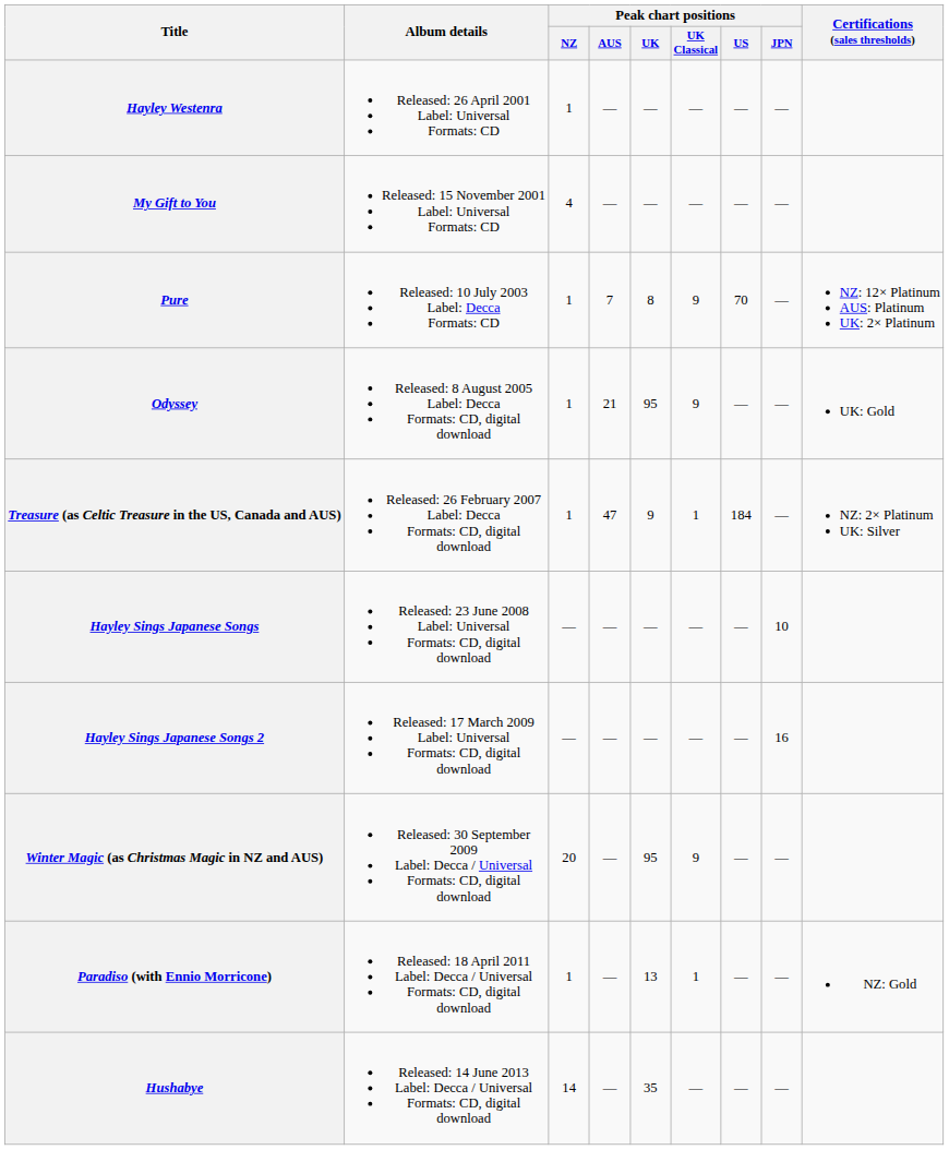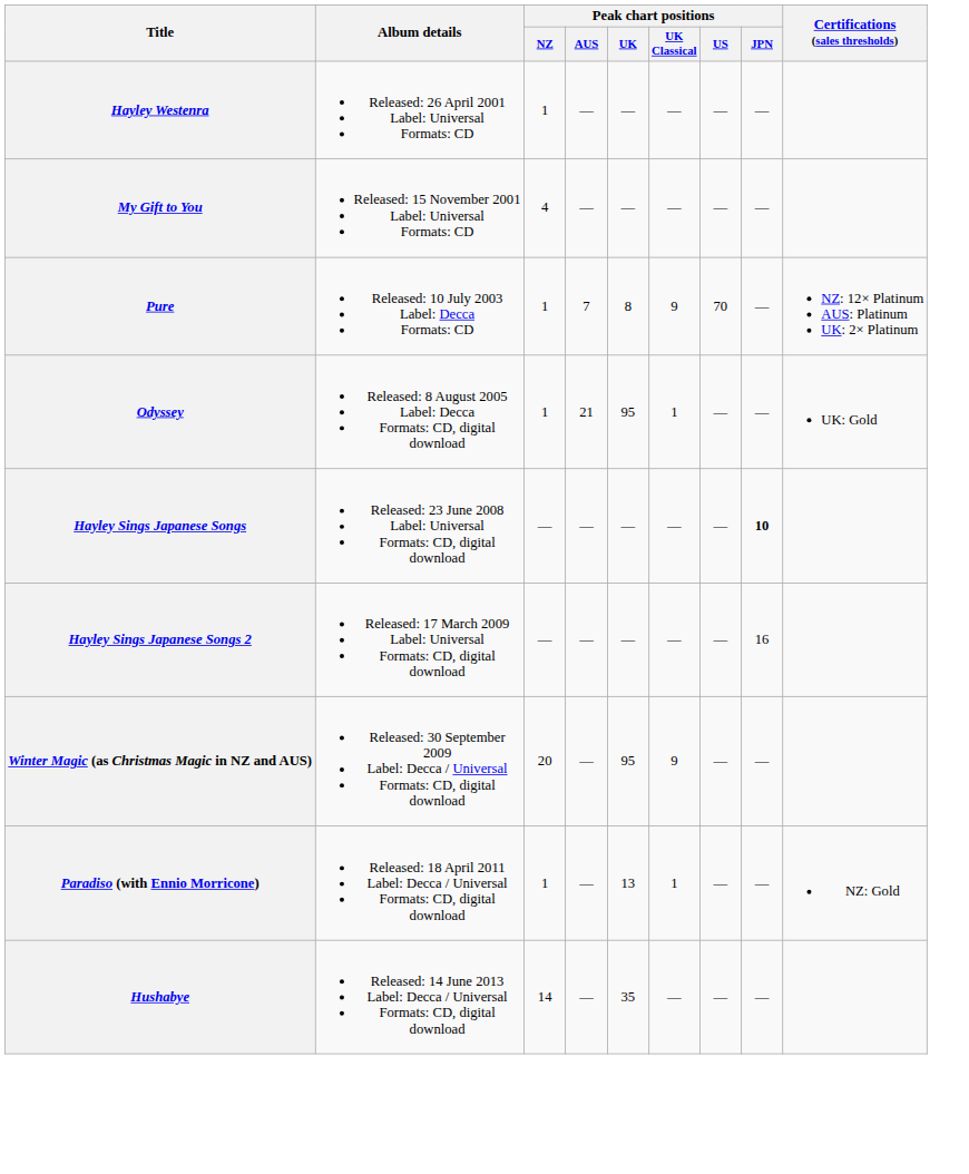Odyssey | Peak chart positions / UK Classical: 9 -> 1
- row: Treasure (as Celtic Treasure in the US, Canada and AUS) | Released: 26 February 2007 Label: Decca Formats: CD, digital download | 1 | 47 | 9 | 1 | 184 | — | NZ: 2× Platinum UK: Silver
Hayley Sings Japanese Songs | Peak chart positions / JPN: normal -> bold
